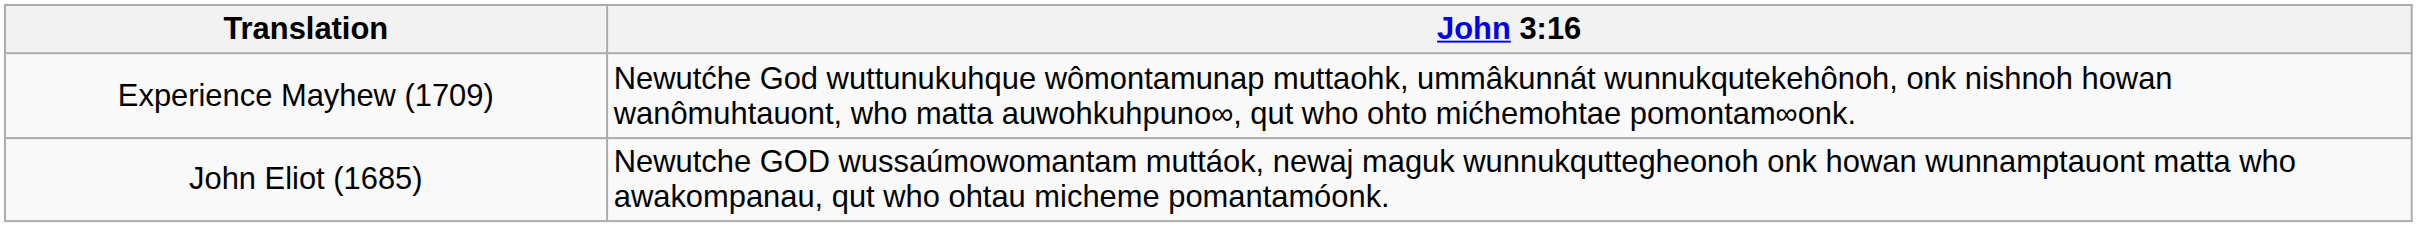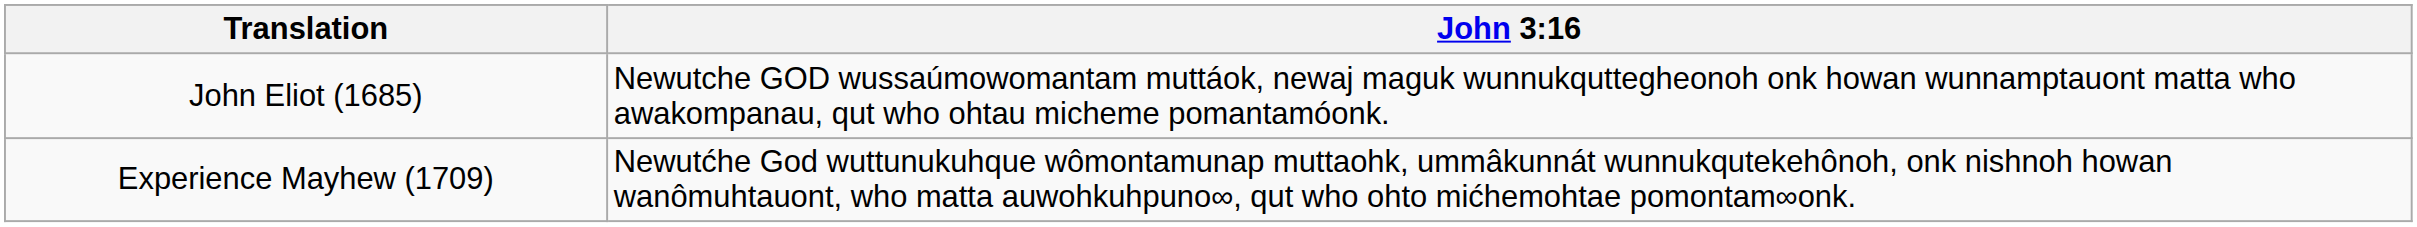rows swapped: John Eliot (1685) <-> Experience Mayhew (1709)
